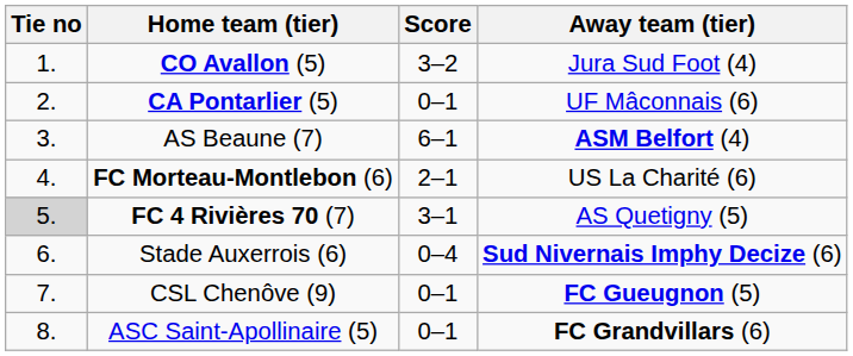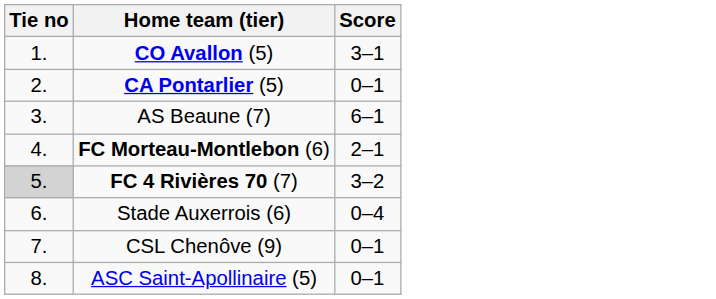- column: Away team (tier) | Jura Sud Foot (4) | UF Mâconnais (6) | ASM Belfort (4) | US La Charité (6) | AS Quetigny (5) | Sud Nivernais Imphy Decize (6) | FC Gueugnon (5) | FC Grandvillars (6)
CO Avallon (5) | Score: 3–2 -> 3–1
FC 4 Rivières 70 (7) | Score: 3–1 -> 3–2
